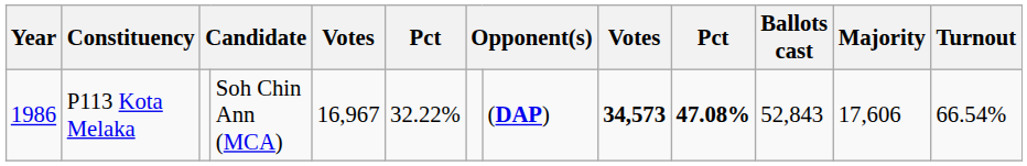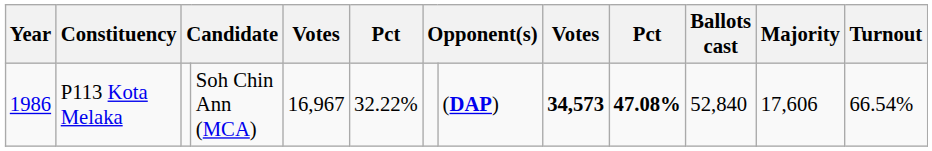P113 Kota Melaka | Ballots cast: 52,843 -> 52,840
